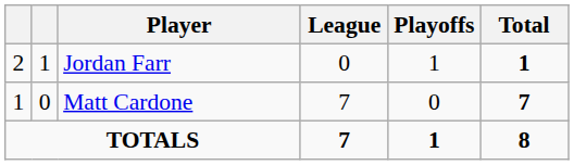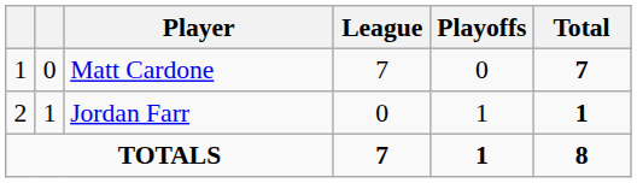rows swapped: Matt Cardone <-> Jordan Farr
